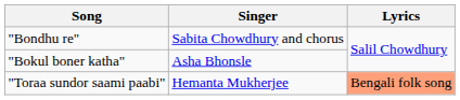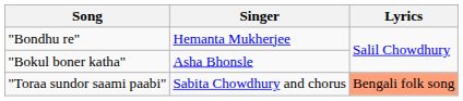"Bondhu re" | Singer: Sabita Chowdhury and chorus -> Hemanta Mukherjee
"Toraa sundor saami paabi" | Singer: Hemanta Mukherjee -> Sabita Chowdhury and chorus
